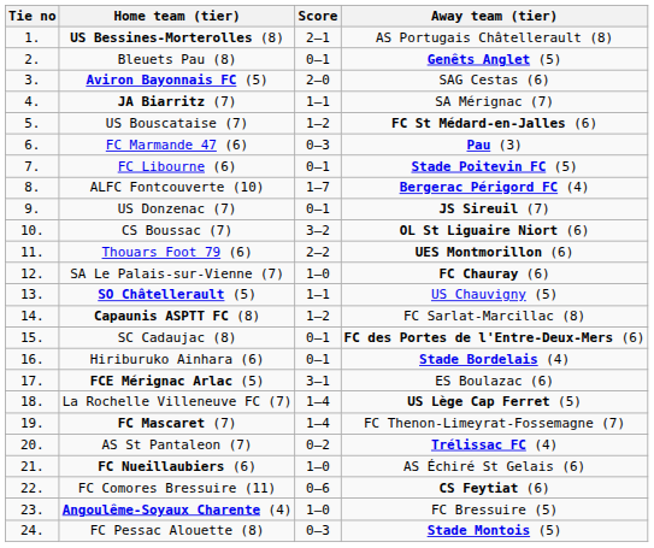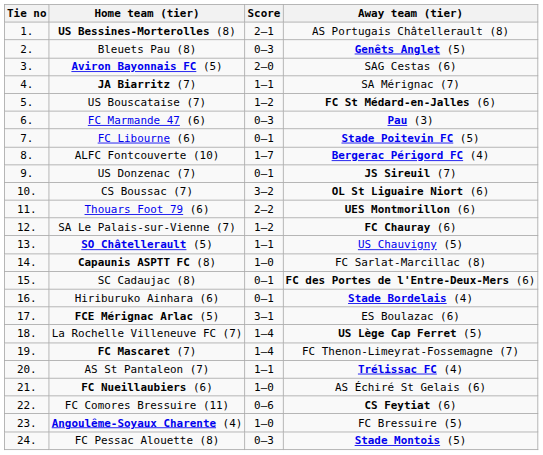Bleuets Pau (8) | Score: 0–1 -> 0–3
SA Le Palais-sur-Vienne (7) | Score: 1–0 -> 1–2
Capaunis ASPTT FC (8) | Score: 1–2 -> 1–0
AS St Pantaleon (7) | Score: 0–2 -> 1–1
